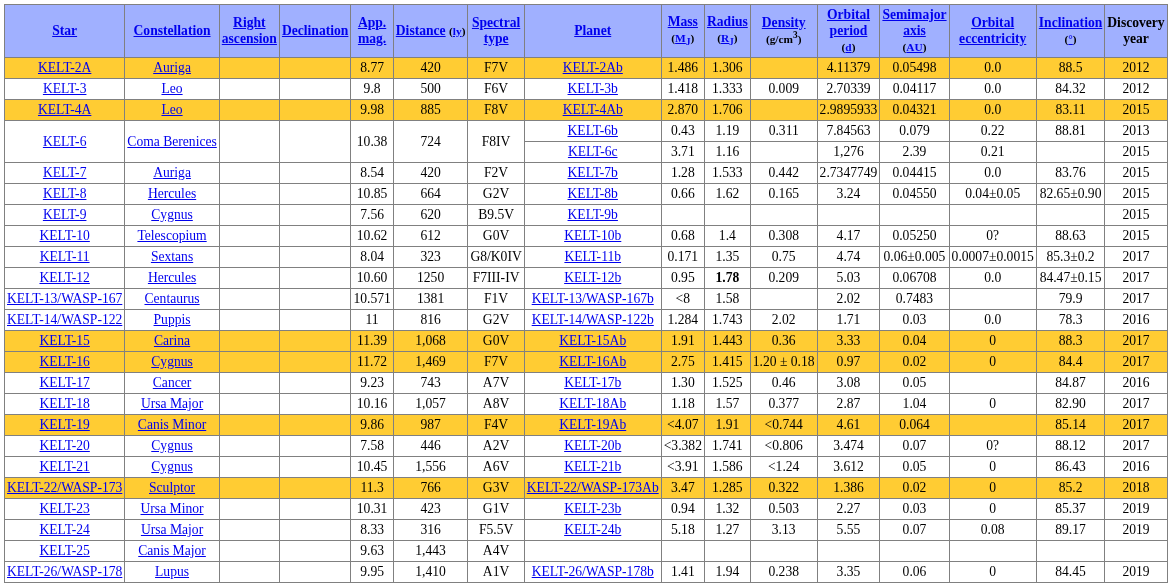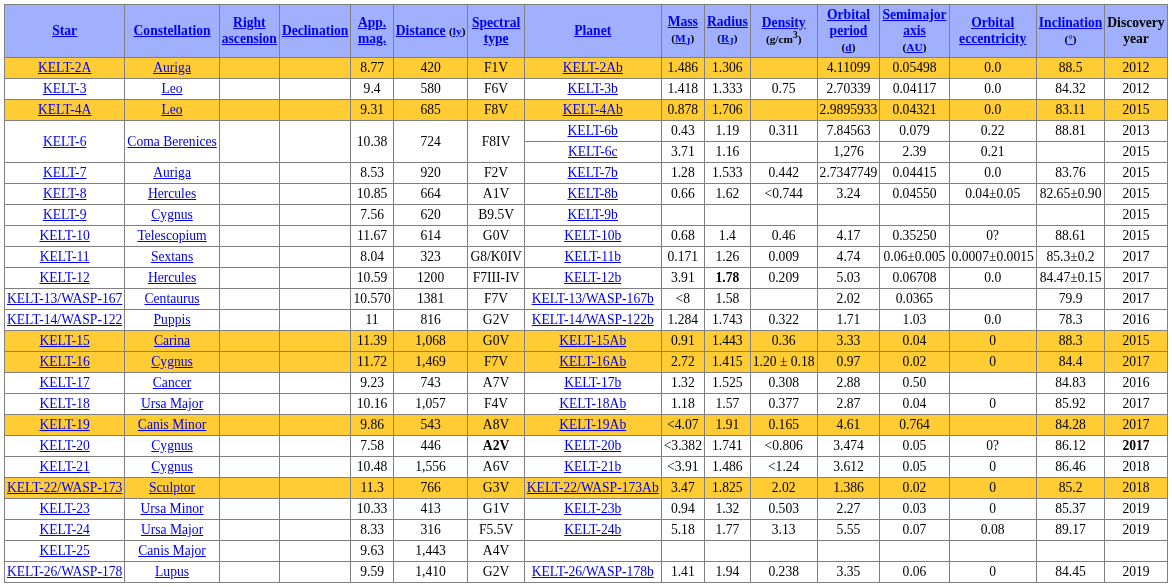KELT-2A | Spectral type: F7V -> F1V
KELT-2A | Orbital period (d): 4.11379 -> 4.11099
KELT-3 | App. mag.: 9.8 -> 9.4
KELT-3 | Distance (ly): 500 -> 580
KELT-3 | Density (g/cm3): 0.009 -> 0.75
KELT-4A | App. mag.: 9.98 -> 9.31
KELT-4A | Distance (ly): 885 -> 685
KELT-4A | Mass (MJ): 2.870 -> 0.878
KELT-7 | App. mag.: 8.54 -> 8.53
KELT-7 | Distance (ly): 420 -> 920
KELT-8 | Spectral type: G2V -> A1V
KELT-8 | Density (g/cm3): 0.165 -> <0.744
KELT-10 | App. mag.: 10.62 -> 11.67
KELT-10 | Distance (ly): 612 -> 614
KELT-10 | Density (g/cm3): 0.308 -> 0.46
KELT-10 | Semimajor axis (AU): 0.05250 -> 0.35250
KELT-10 | Inclination (°): 88.63 -> 88.61
KELT-11 | Radius (RJ): 1.35 -> 1.26
KELT-11 | Density (g/cm3): 0.75 -> 0.009
KELT-12 | App. mag.: 10.60 -> 10.59
KELT-12 | Distance (ly): 1250 -> 1200
KELT-12 | Mass (MJ): 0.95 -> 3.91
KELT-13/WASP-167 | App. mag.: 10.571 -> 10.570
KELT-13/WASP-167 | Spectral type: F1V -> F7V
KELT-13/WASP-167 | Semimajor axis (AU): 0.7483 -> 0.0365
KELT-14/WASP-122 | Density (g/cm3): 2.02 -> 0.322
KELT-14/WASP-122 | Semimajor axis (AU): 0.03 -> 1.03
KELT-15 | Mass (MJ): 1.91 -> 0.91
KELT-15 | Discovery year: 2017 -> 2015
KELT-16 | Mass (MJ): 2.75 -> 2.72
KELT-17 | Mass (MJ): 1.30 -> 1.32
KELT-17 | Density (g/cm3): 0.46 -> 0.308
KELT-17 | Orbital period (d): 3.08 -> 2.88
KELT-17 | Semimajor axis (AU): 0.05 -> 0.50
KELT-17 | Inclination (°): 84.87 -> 84.83
KELT-18 | Spectral type: A8V -> F4V
KELT-18 | Semimajor axis (AU): 1.04 -> 0.04
KELT-18 | Inclination (°): 82.90 -> 85.92
KELT-19 | Distance (ly): 987 -> 543
KELT-19 | Spectral type: F4V -> A8V
KELT-19 | Density (g/cm3): <0.744 -> 0.165
KELT-19 | Semimajor axis (AU): 0.064 -> 0.764
KELT-19 | Inclination (°): 85.14 -> 84.28
KELT-20 | Spectral type: normal -> bold
KELT-20 | Semimajor axis (AU): 0.07 -> 0.05
KELT-20 | Inclination (°): 88.12 -> 86.12
KELT-20 | Discovery year: normal -> bold
KELT-21 | App. mag.: 10.45 -> 10.48
KELT-21 | Radius (RJ): 1.586 -> 1.486
KELT-21 | Inclination (°): 86.43 -> 86.46
KELT-21 | Discovery year: 2016 -> 2018
KELT-22/WASP-173 | Radius (RJ): 1.285 -> 1.825
KELT-22/WASP-173 | Density (g/cm3): 0.322 -> 2.02
KELT-23 | App. mag.: 10.31 -> 10.33
KELT-23 | Distance (ly): 423 -> 413
KELT-24 | Radius (RJ): 1.27 -> 1.77
KELT-26/WASP-178 | App. mag.: 9.95 -> 9.59
KELT-26/WASP-178 | Spectral type: A1V -> G2V
